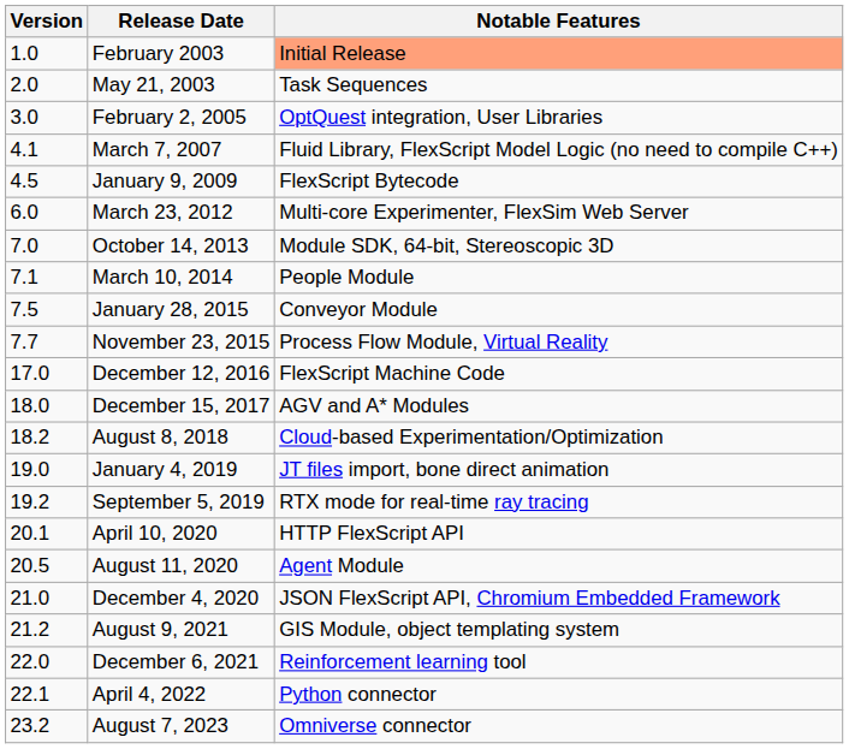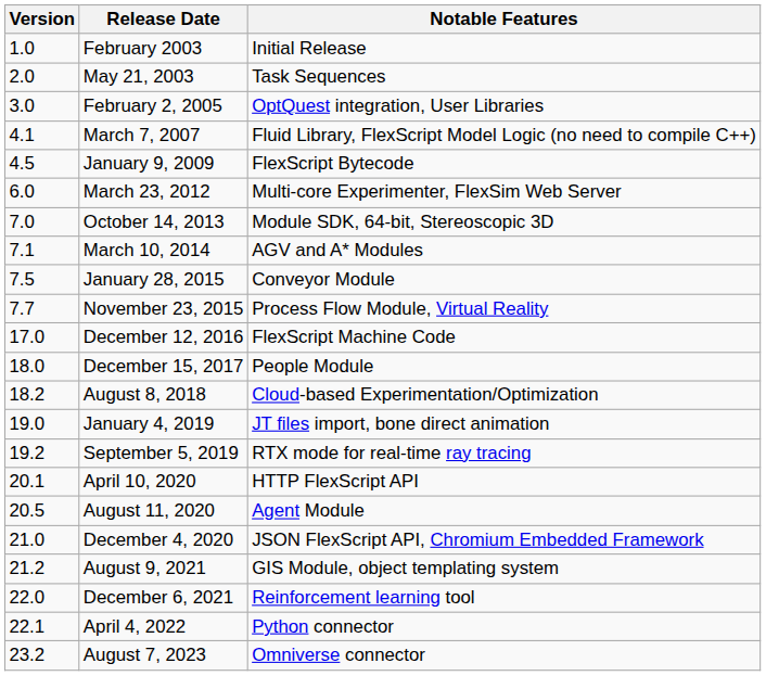February 2003 | Notable Features: lightsalmon background -> no background
March 10, 2014 | Notable Features: People Module -> AGV and A* Modules
December 15, 2017 | Notable Features: AGV and A* Modules -> People Module
